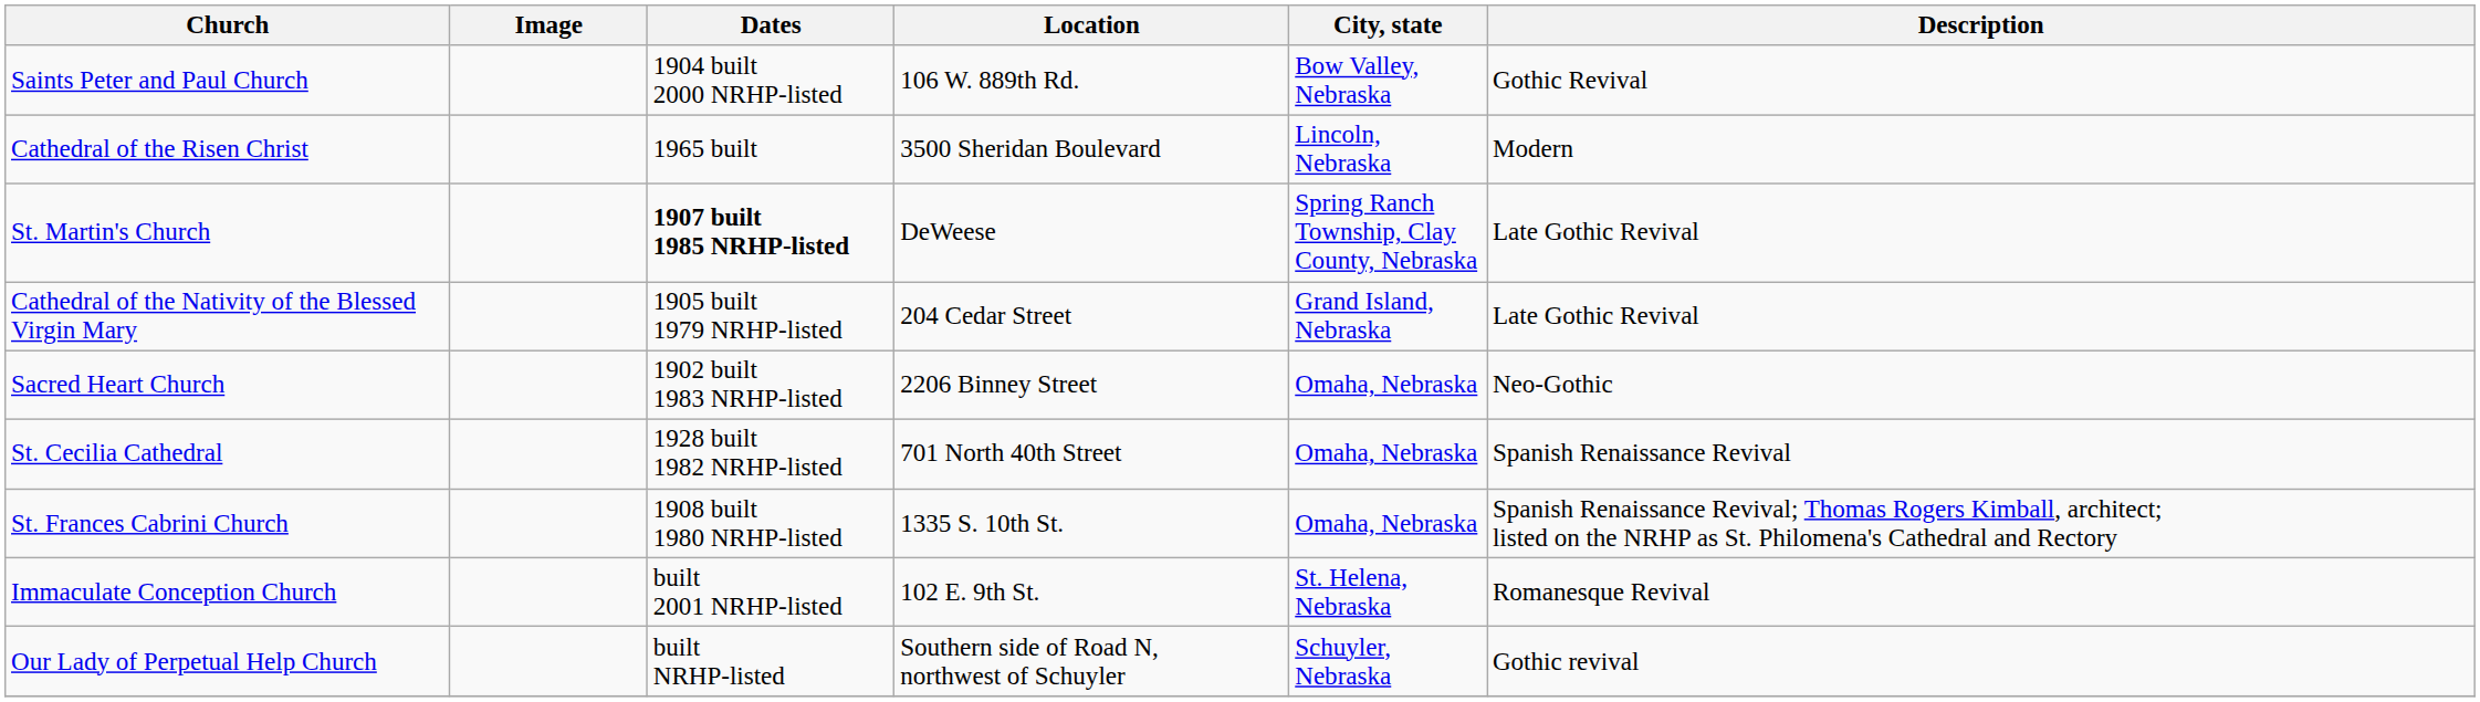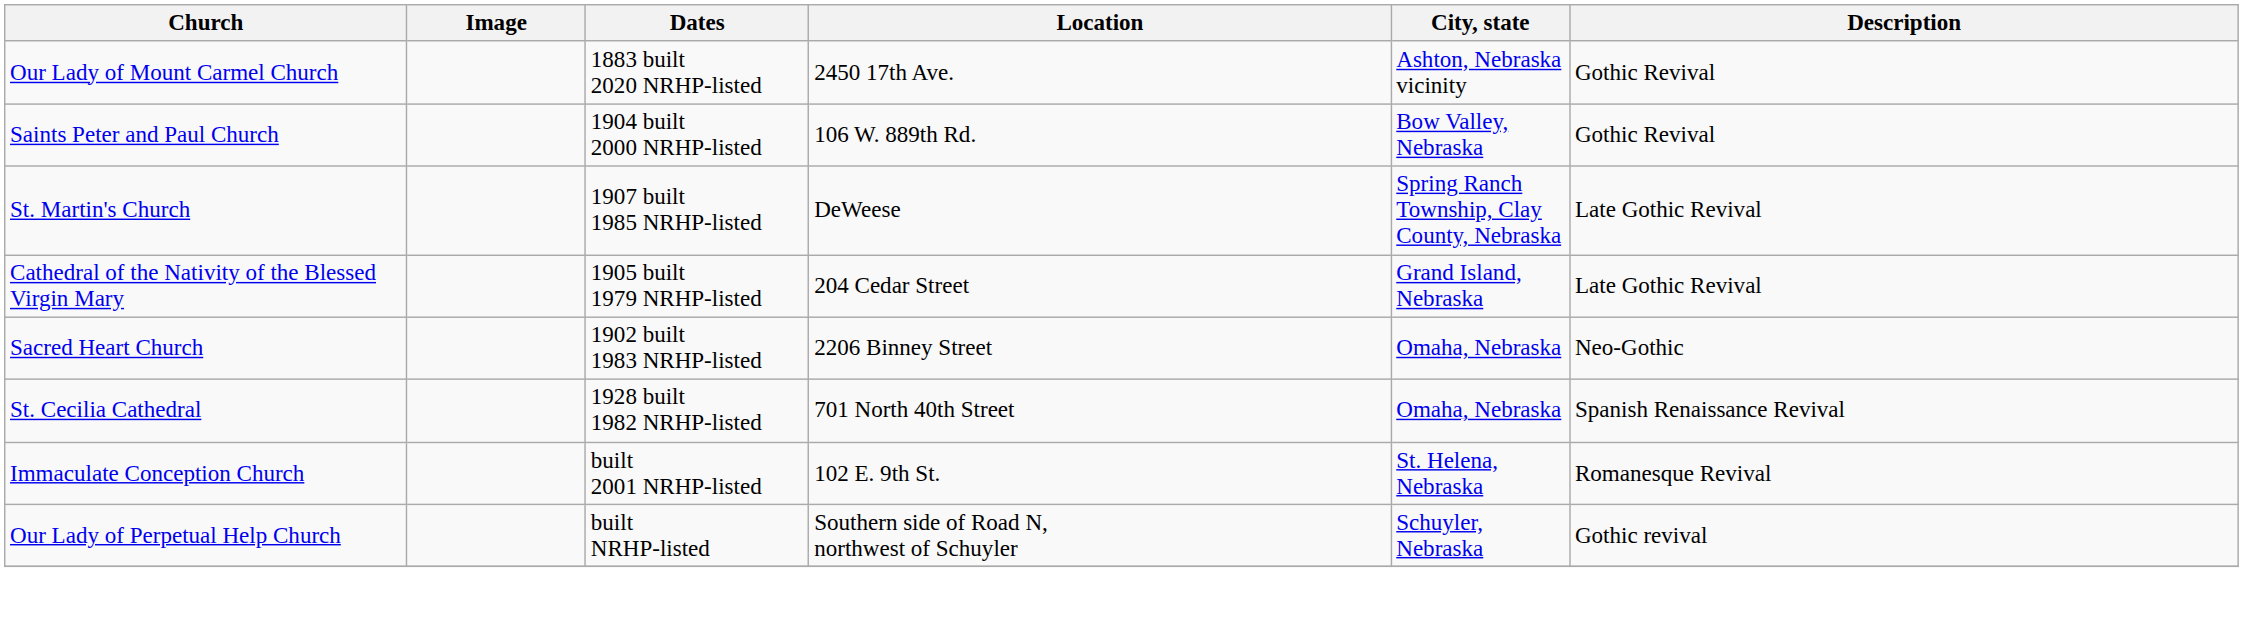+ row: Our Lady of Mount Carmel Church | 1883 built 2020 NRHP-listed | 2450 17th Ave. | Ashton, Nebraska vicinity | Gothic Revival
- row: Cathedral of the Risen Christ | 1965 built | 3500 Sheridan Boulevard | Lincoln, Nebraska | Modern
St. Martin's Church | Dates: bold -> normal
- row: St. Frances Cabrini Church | 1908 built 1980 NRHP-listed | 1335 S. 10th St. | Omaha, Nebraska | Spanish Renaissance Revival; Thomas Rogers Kimball, architect; listed on the NRHP as St. Philomena's Cathedral and Rectory
